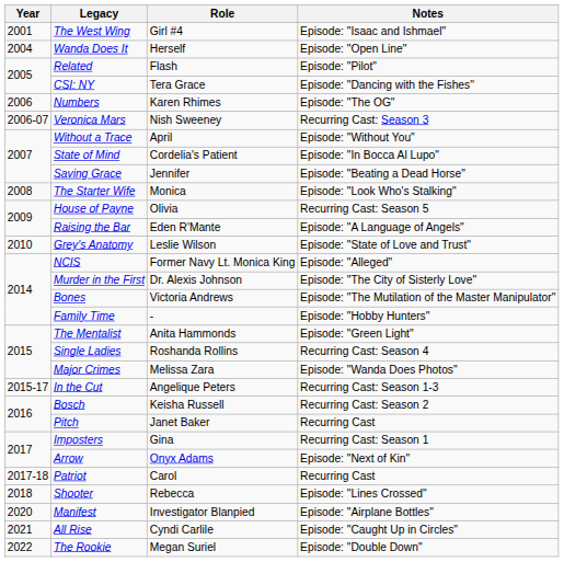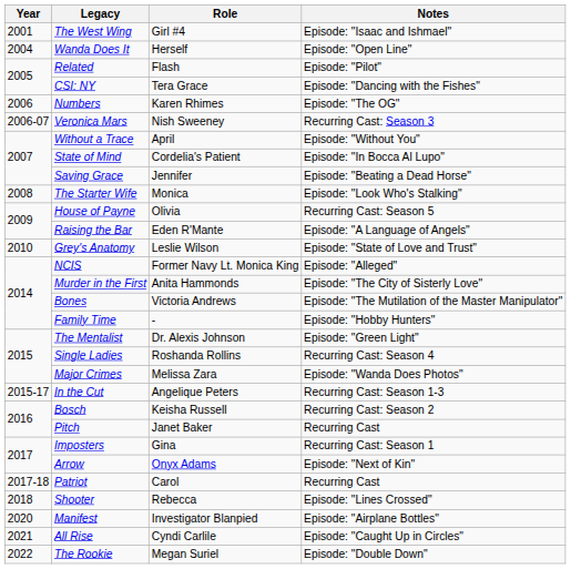Murder in the First | Role: Dr. Alexis Johnson -> Anita Hammonds
The Mentalist | Role: Anita Hammonds -> Dr. Alexis Johnson
